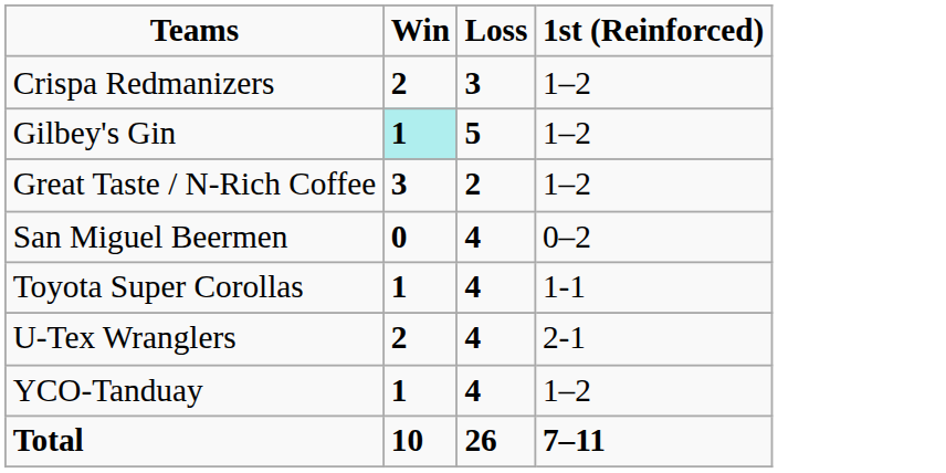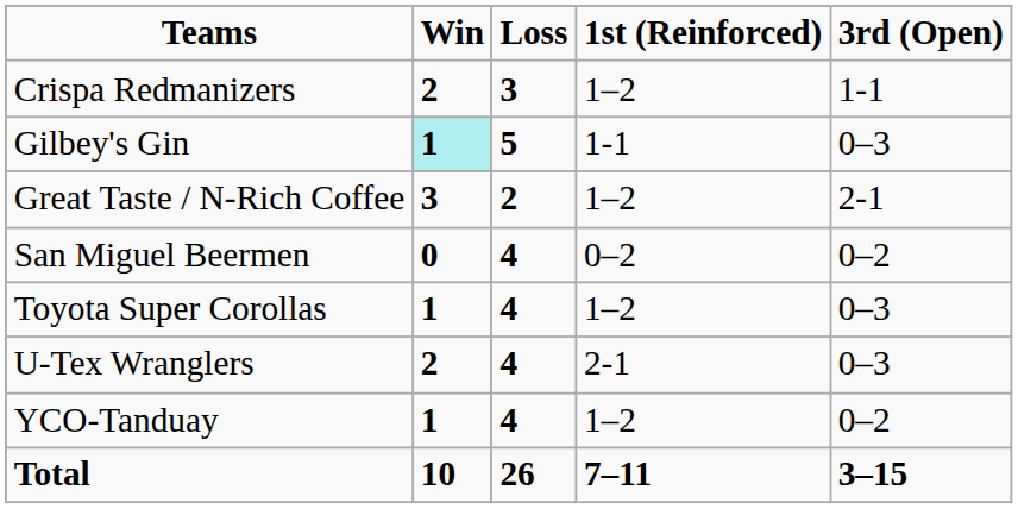+ column: 3rd (Open) | 1-1 | 0–3 | 2-1 | 0–2 | 0–3 | 0–3 | 0–2 | 3–15
Gilbey's Gin | 1st (Reinforced): 1–2 -> 1-1
Toyota Super Corollas | 1st (Reinforced): 1-1 -> 1–2
